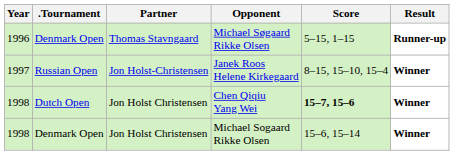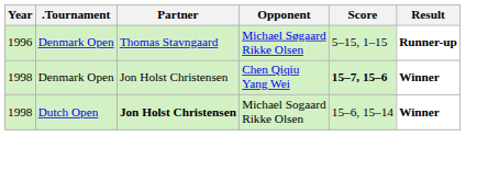- row: 1997 | Russian Open | Jon Holst-Christensen | Janek Roos Helene Kirkegaard | 8–15, 15–10, 15–4 | Winner
Chen Qiqiu Yang Wei | .Tournament: Dutch Open -> Denmark Open
Michael Sogaard Rikke Olsen | .Tournament: Denmark Open -> Dutch Open
Michael Sogaard Rikke Olsen | Partner: normal -> bold
